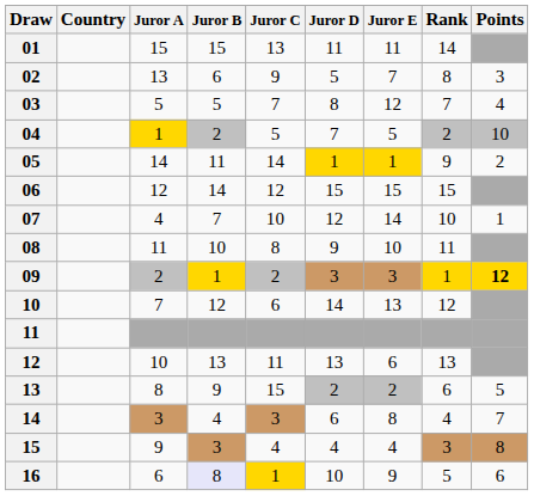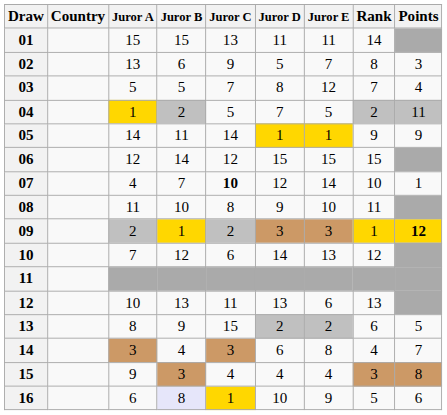04 | Points: 10 -> 11
05 | Points: 2 -> 9
07 | Juror C: normal -> bold
